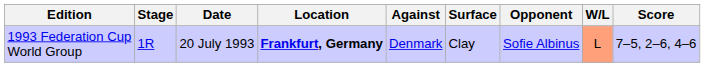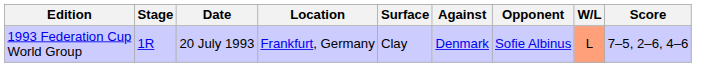columns swapped: Against <-> Surface
1993 Federation Cup World Group | Location: bold -> normal
